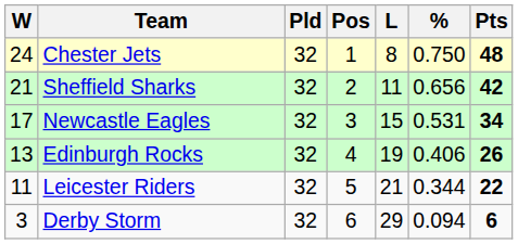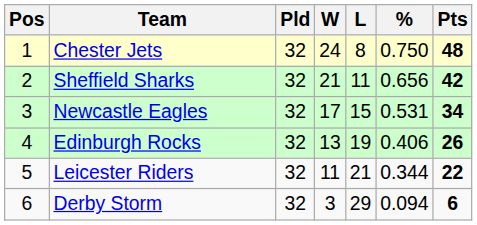columns swapped: Pos <-> W
